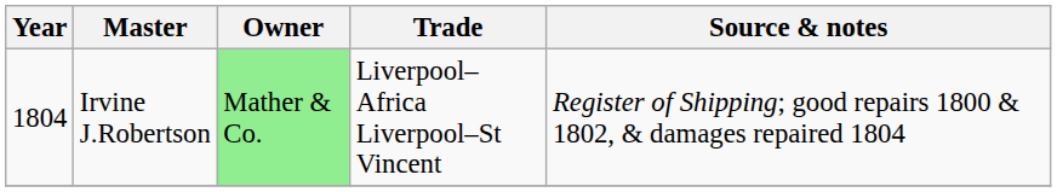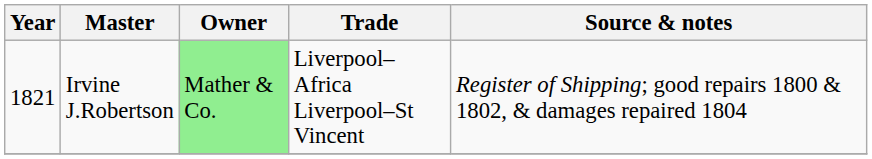Irvine J.Robertson | Year: 1804 -> 1821
